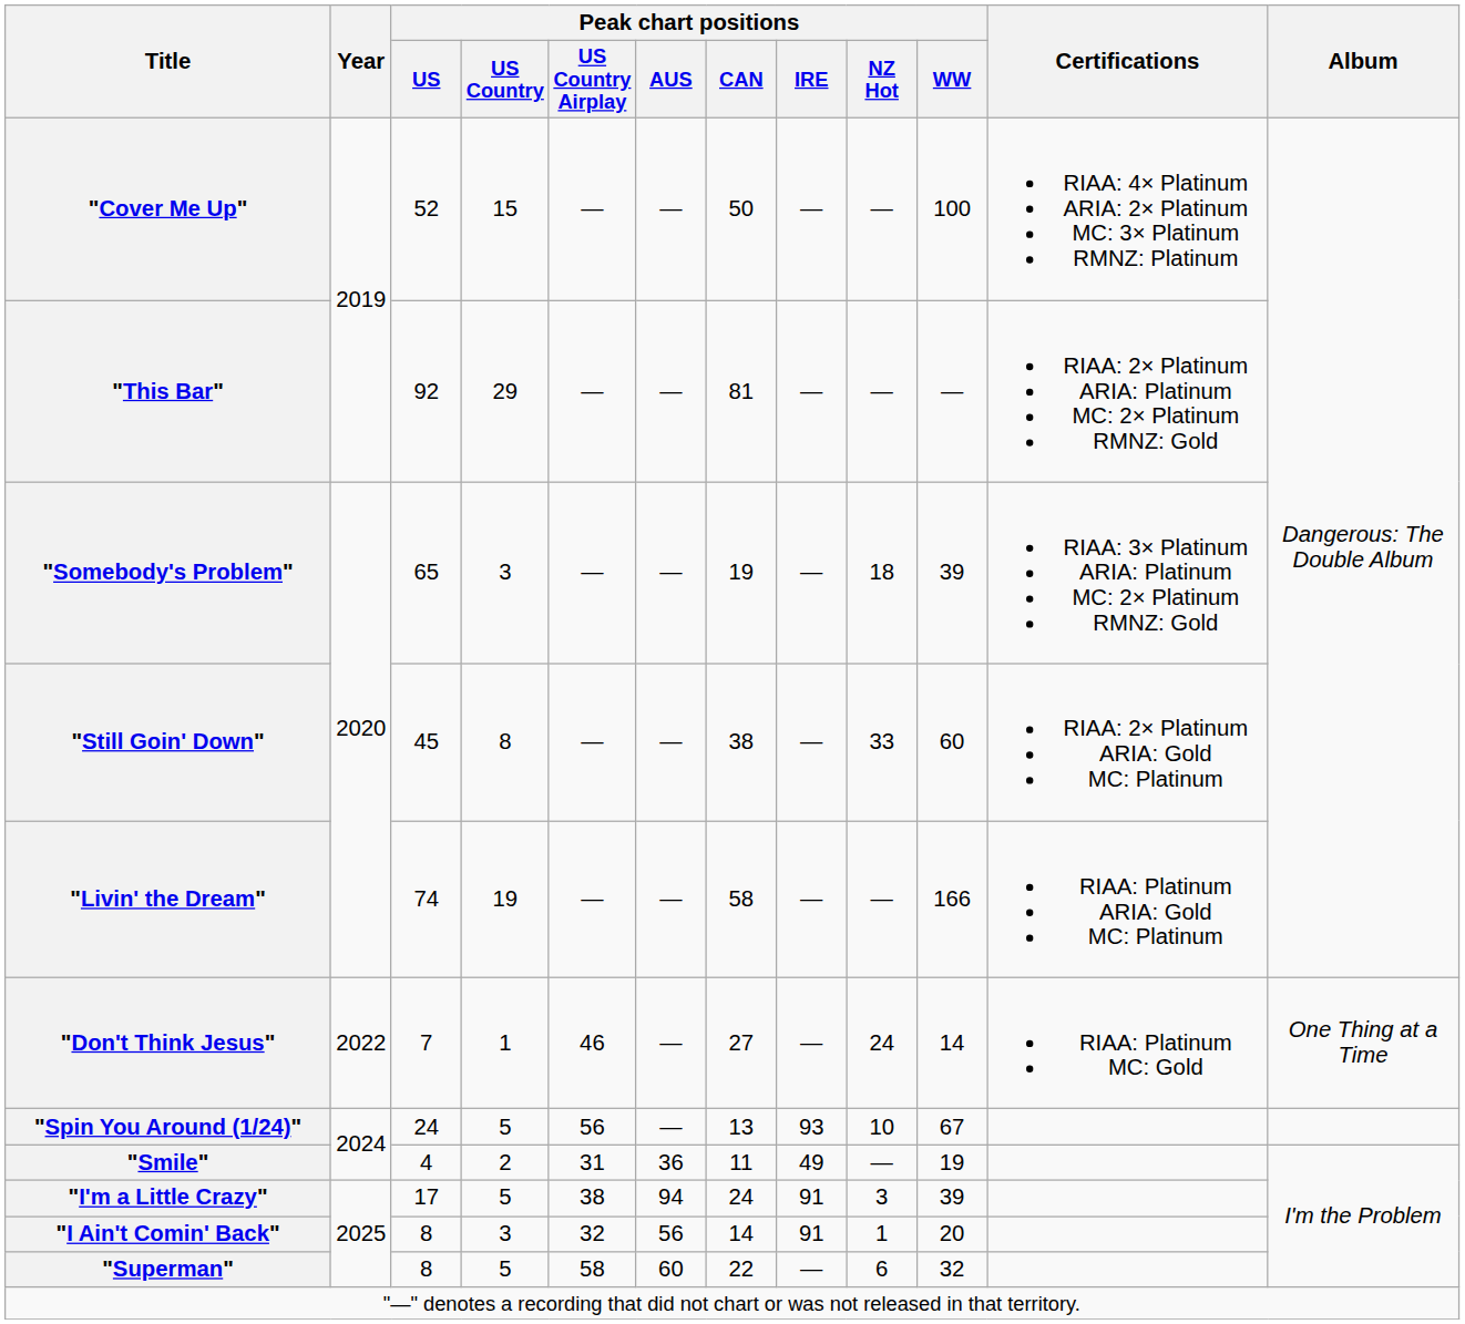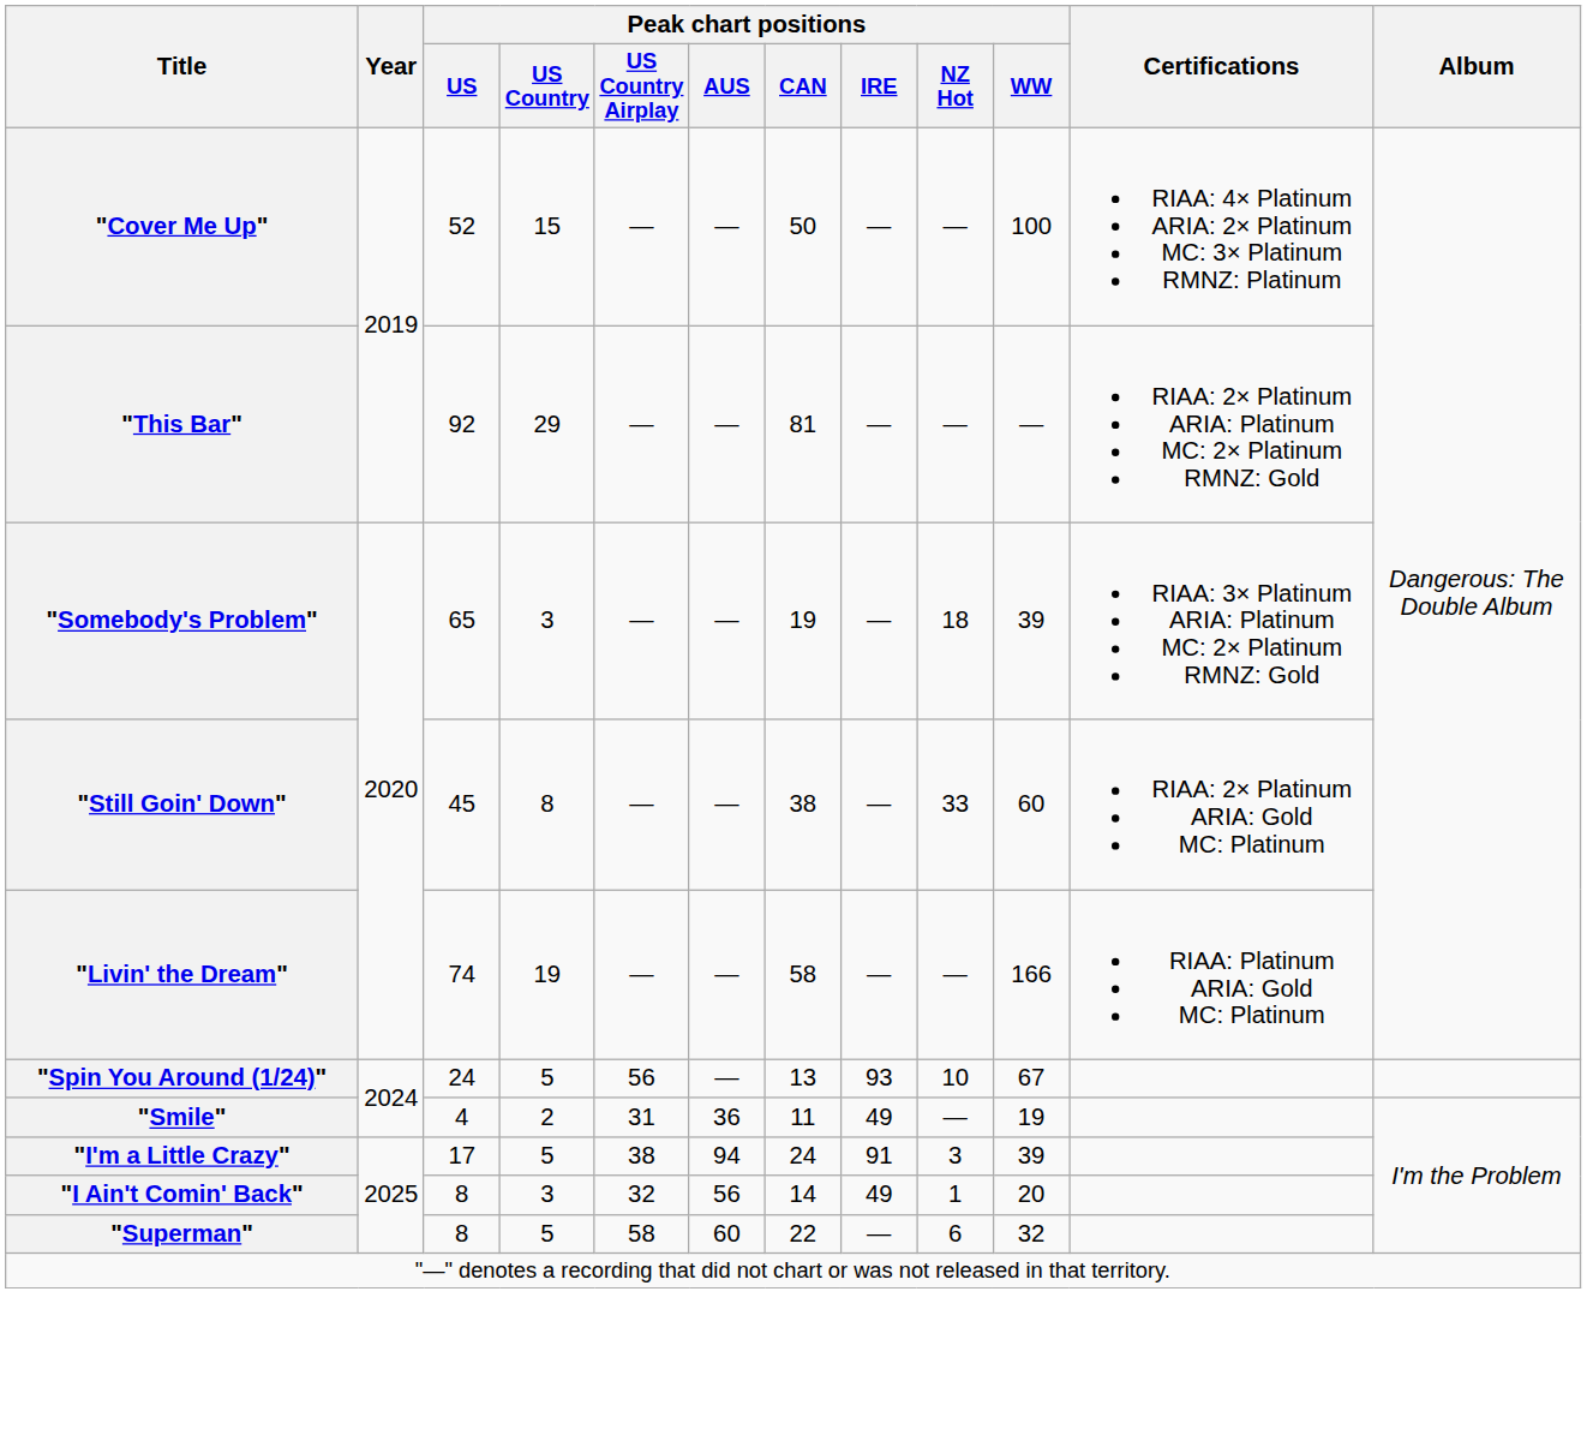- row: "Don't Think Jesus" | 2022 | 7 | 1 | 46 | — | 27 | — | 24 | 14 | RIAA: Platinum MC: Gold | One Thing at a Time
"I Ain't Comin' Back" | Peak chart positions / IRE: 91 -> 49
